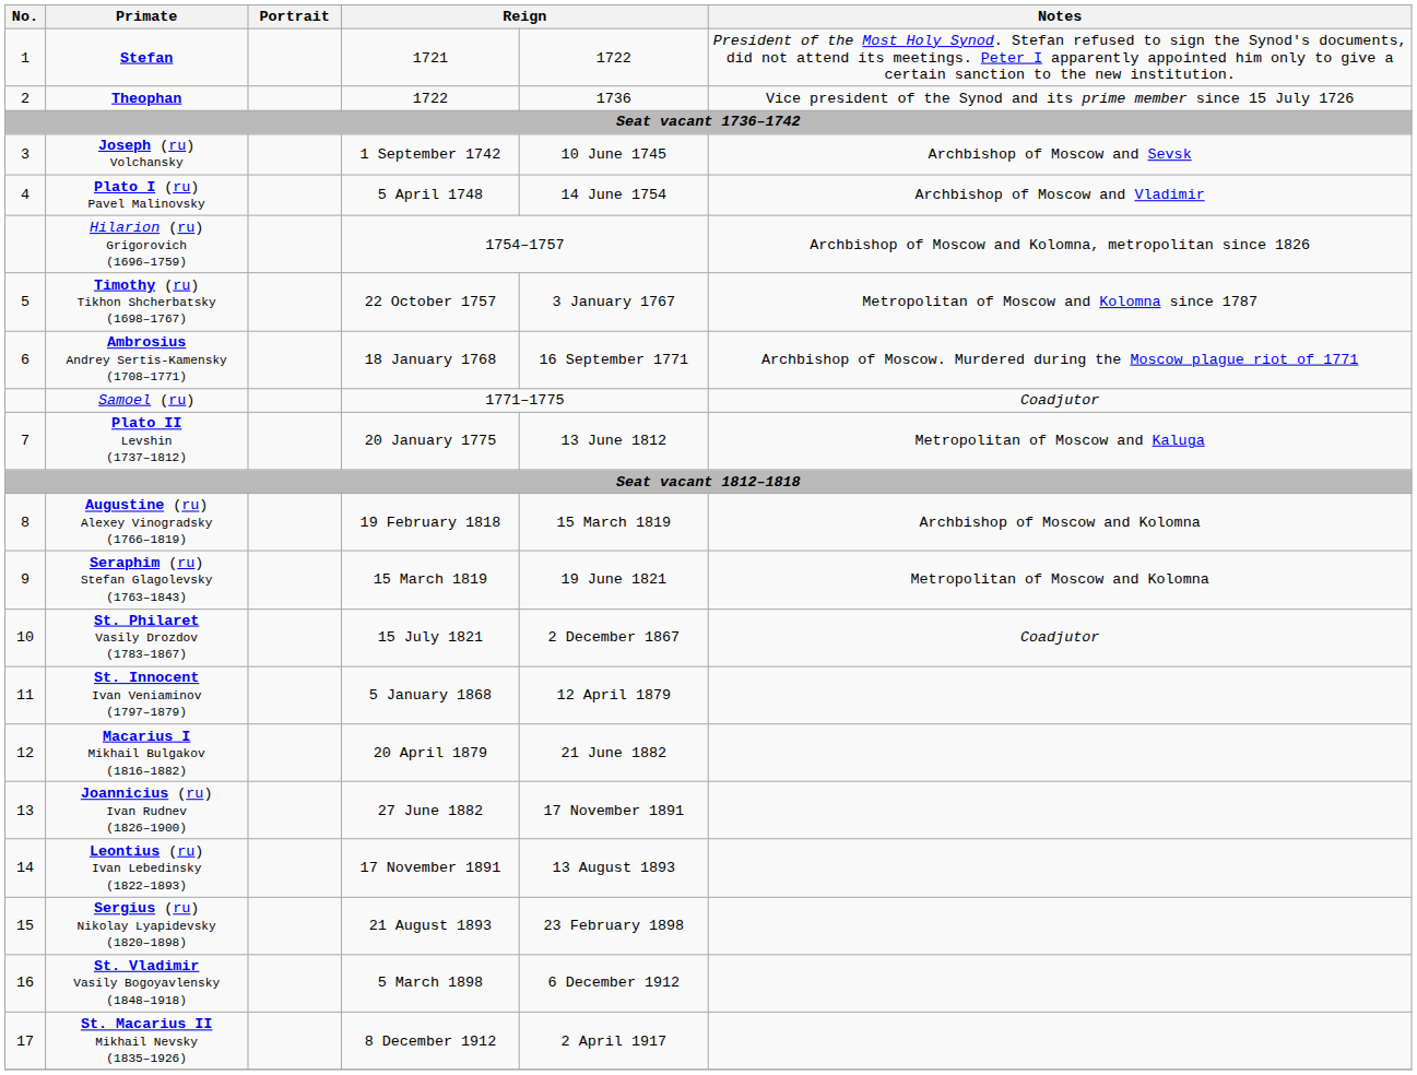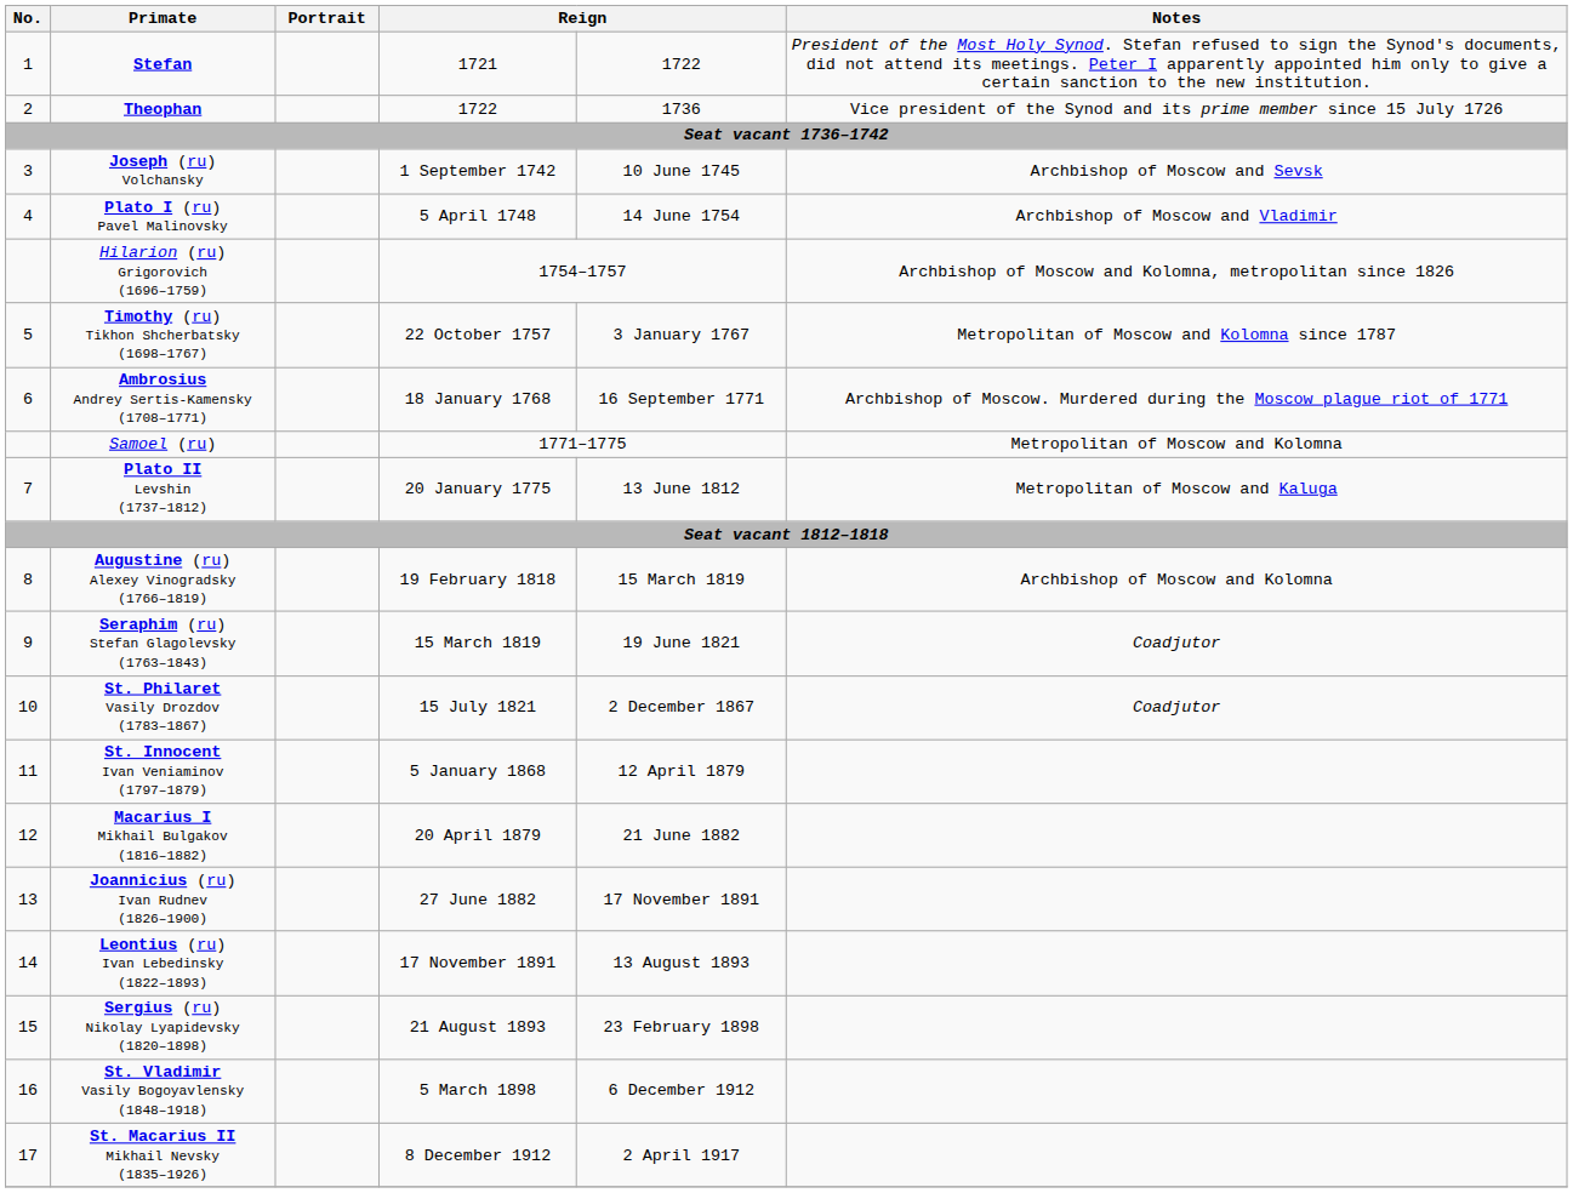Samoel (ru) | Notes: Coadjutor -> Metropolitan of Moscow and Kolomna
Seraphim (ru) Stefan Glagolevsky (1763–1843) | Notes: Metropolitan of Moscow and Kolomna -> Coadjutor
